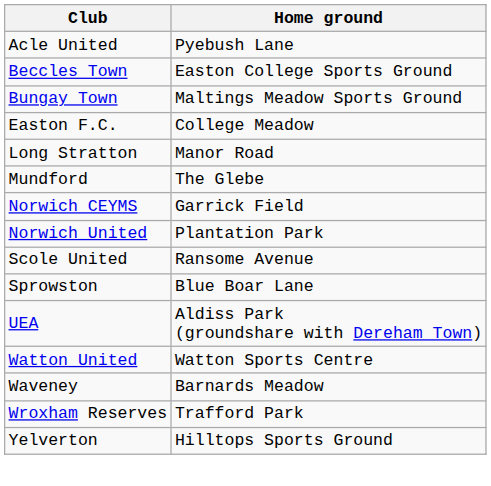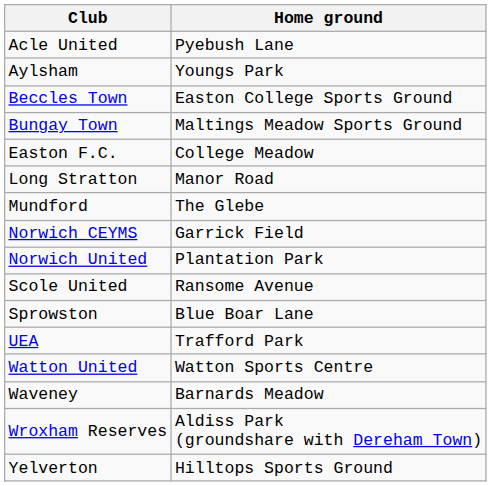+ row: Aylsham | Youngs Park
UEA | Home ground: Aldiss Park (groundshare with Dereham Town) -> Trafford Park
Wroxham Reserves | Home ground: Trafford Park -> Aldiss Park (groundshare with Dereham Town)
